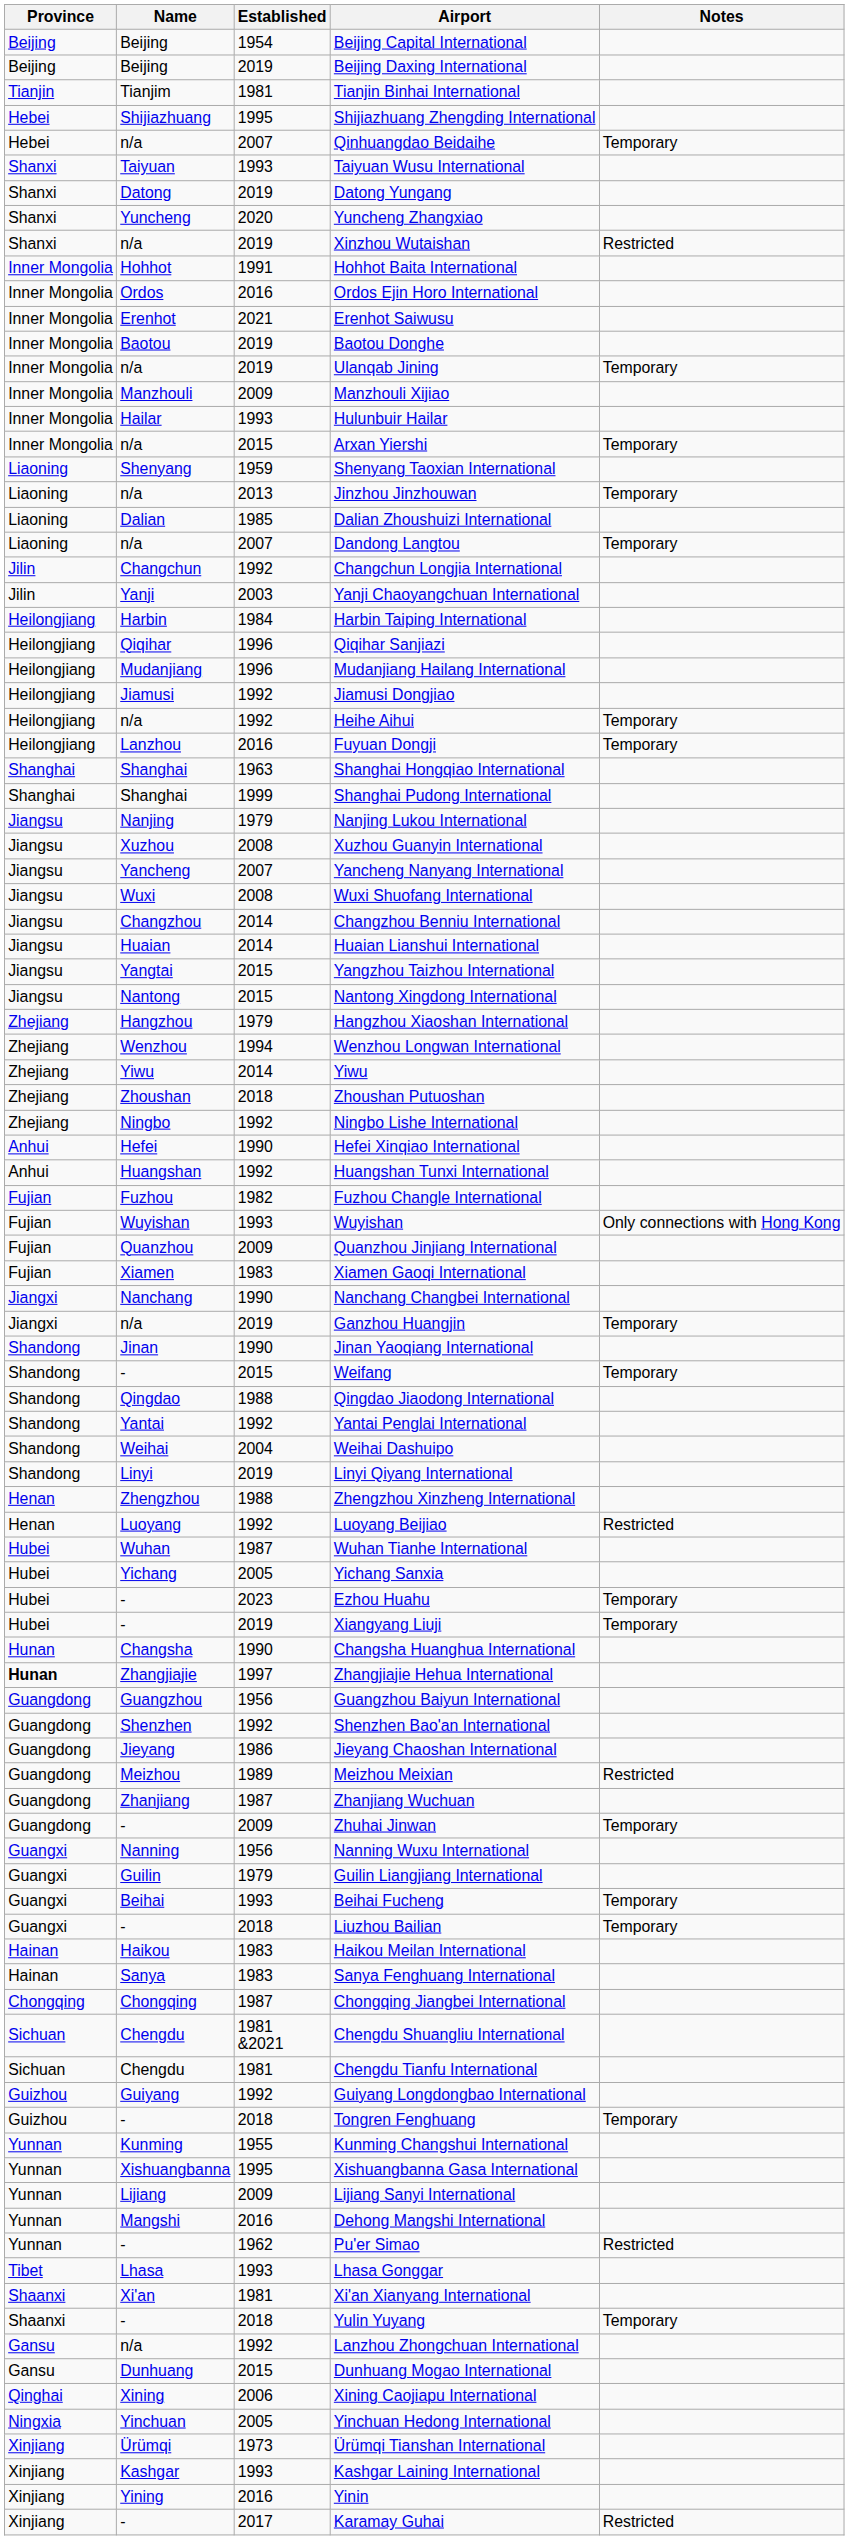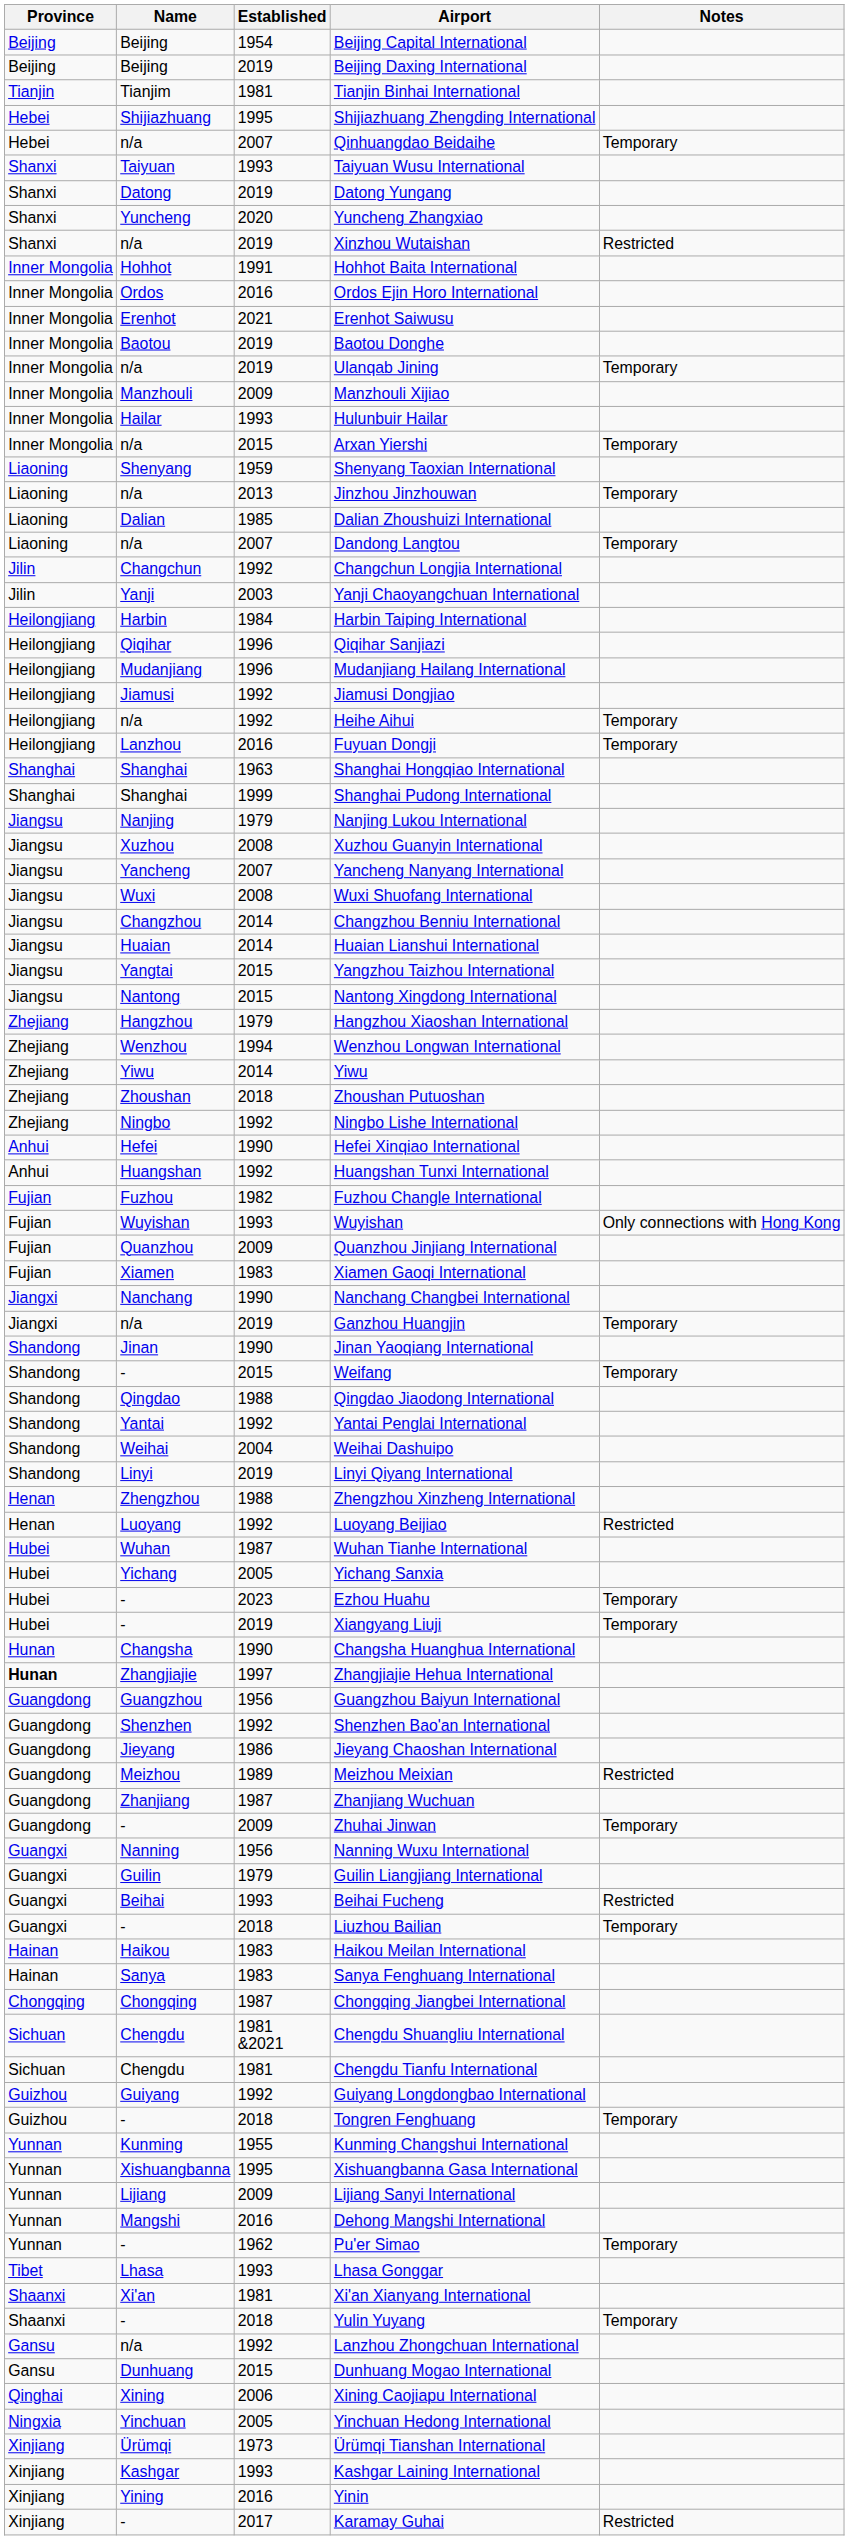Beihai Fucheng | Notes: Temporary -> Restricted
Pu'er Simao | Notes: Restricted -> Temporary
